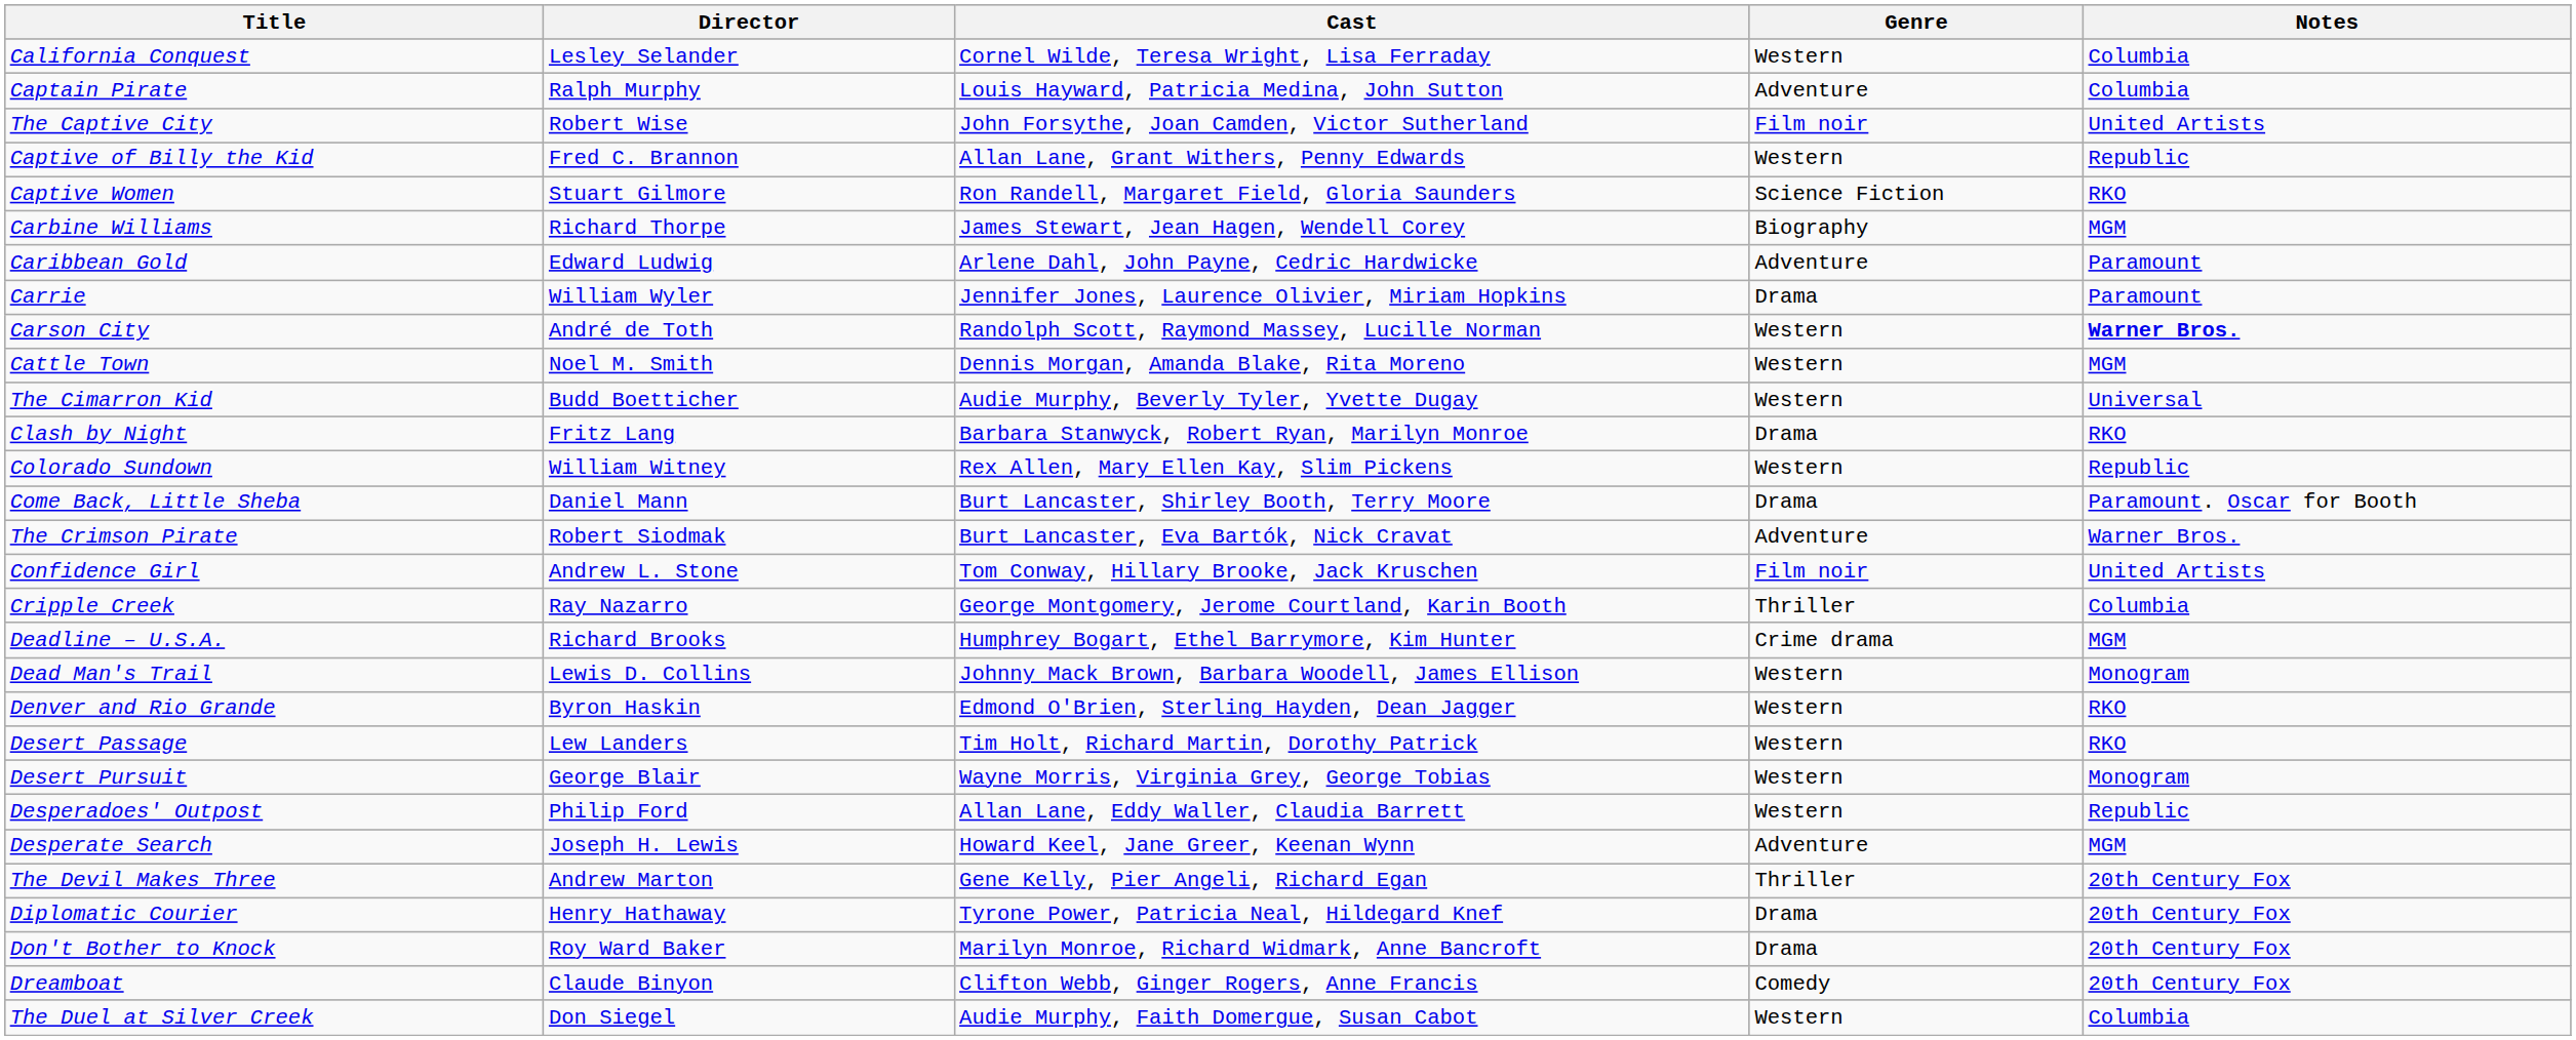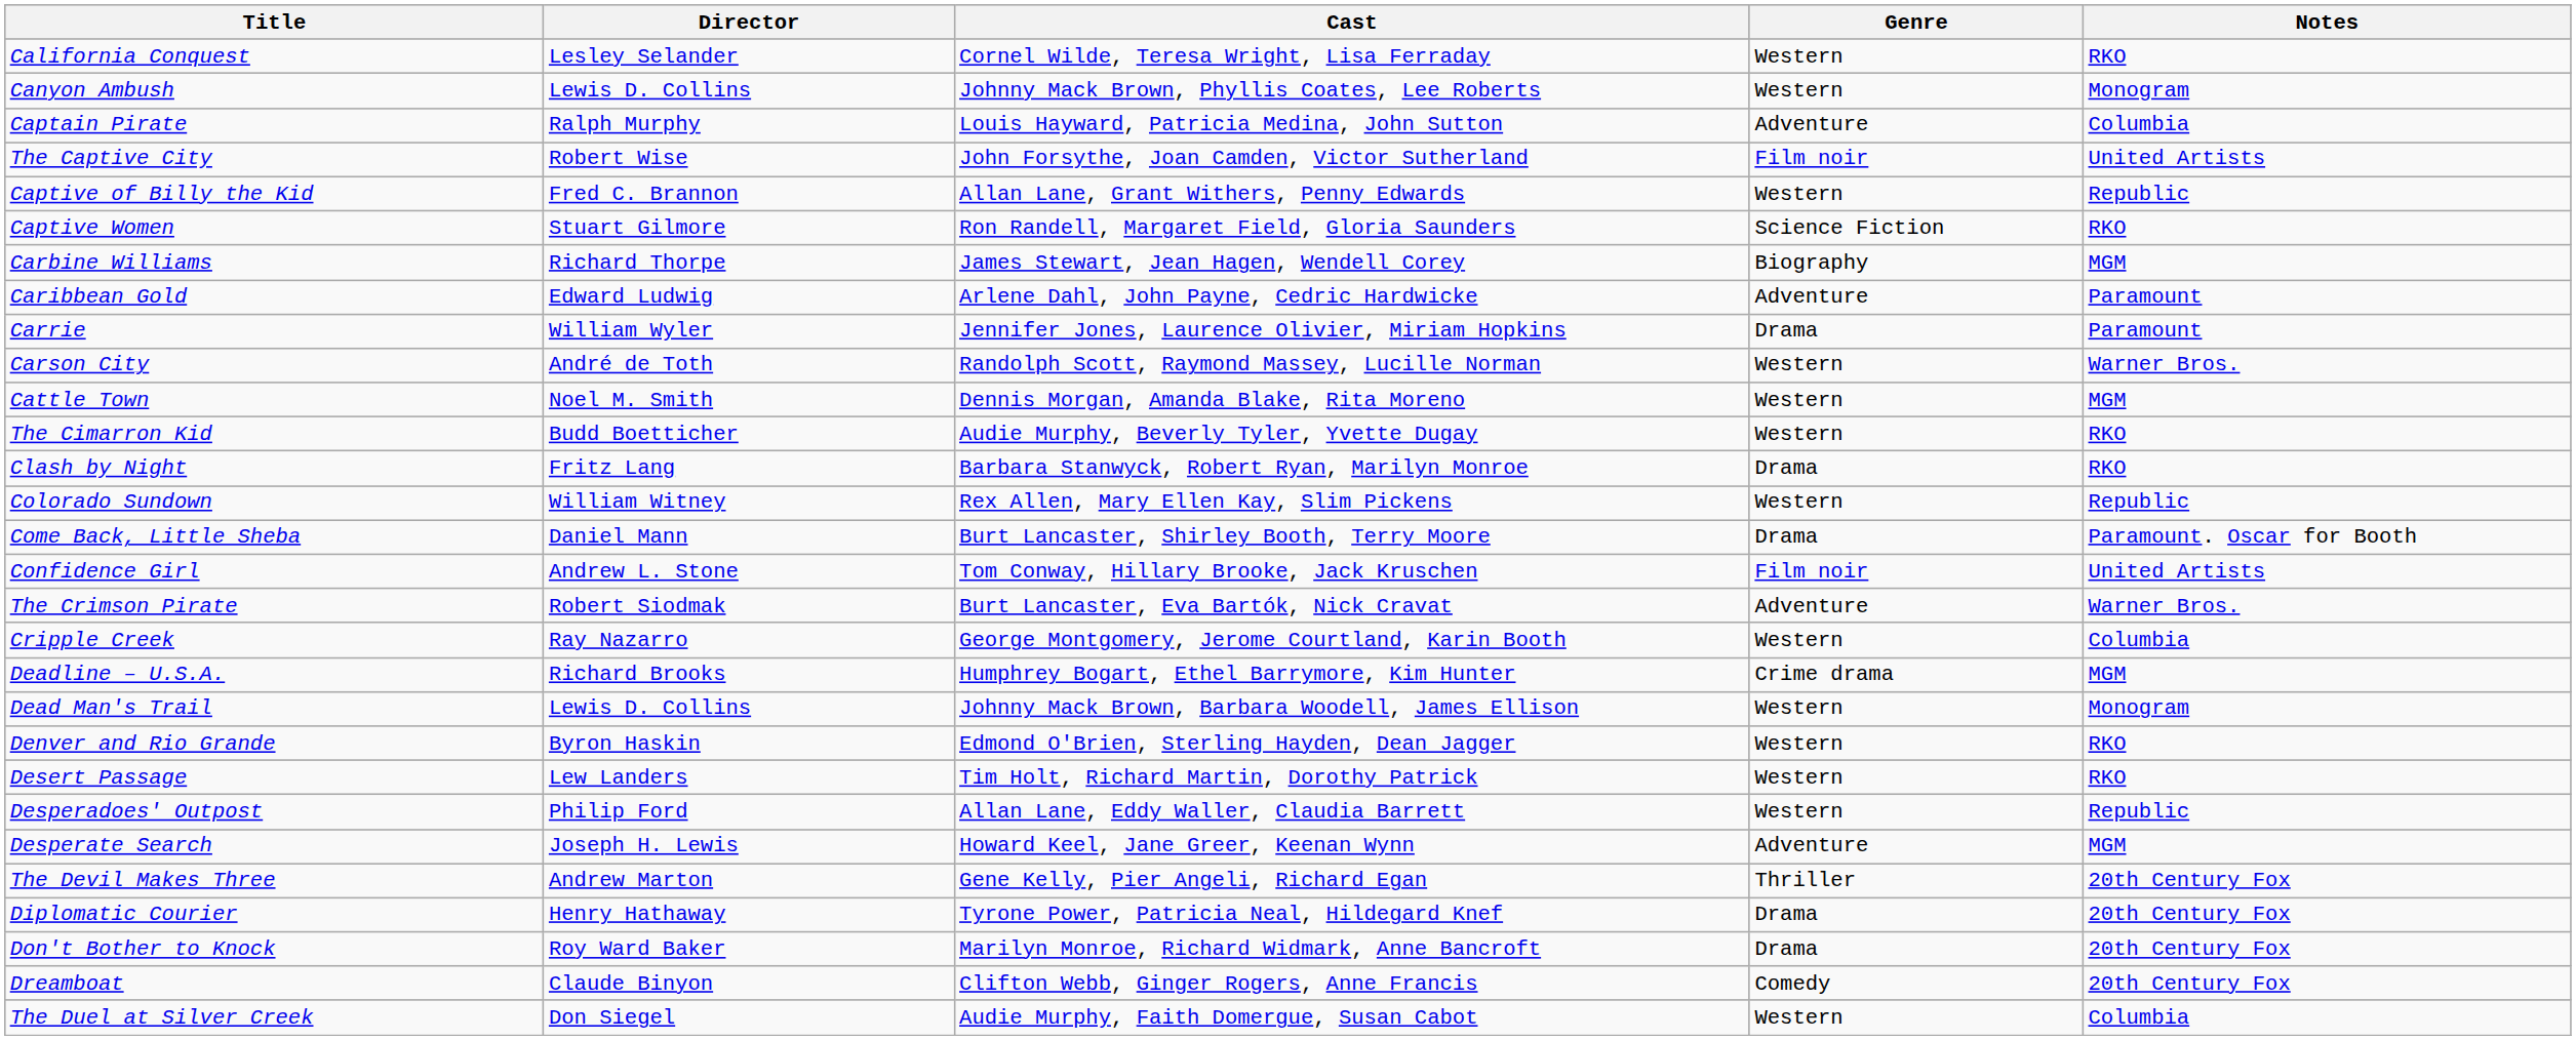California Conquest | Notes: Columbia -> RKO
+ row: Canyon Ambush | Lewis D. Collins | Johnny Mack Brown, Phyllis Coates, Lee Roberts | Western | Monogram
Carson City | Notes: bold -> normal
The Cimarron Kid | Notes: Universal -> RKO
rows swapped: Confidence Girl <-> The Crimson Pirate
Cripple Creek | Genre: Thriller -> Western
- row: Desert Pursuit | George Blair | Wayne Morris, Virginia Grey, George Tobias | Western | Monogram
